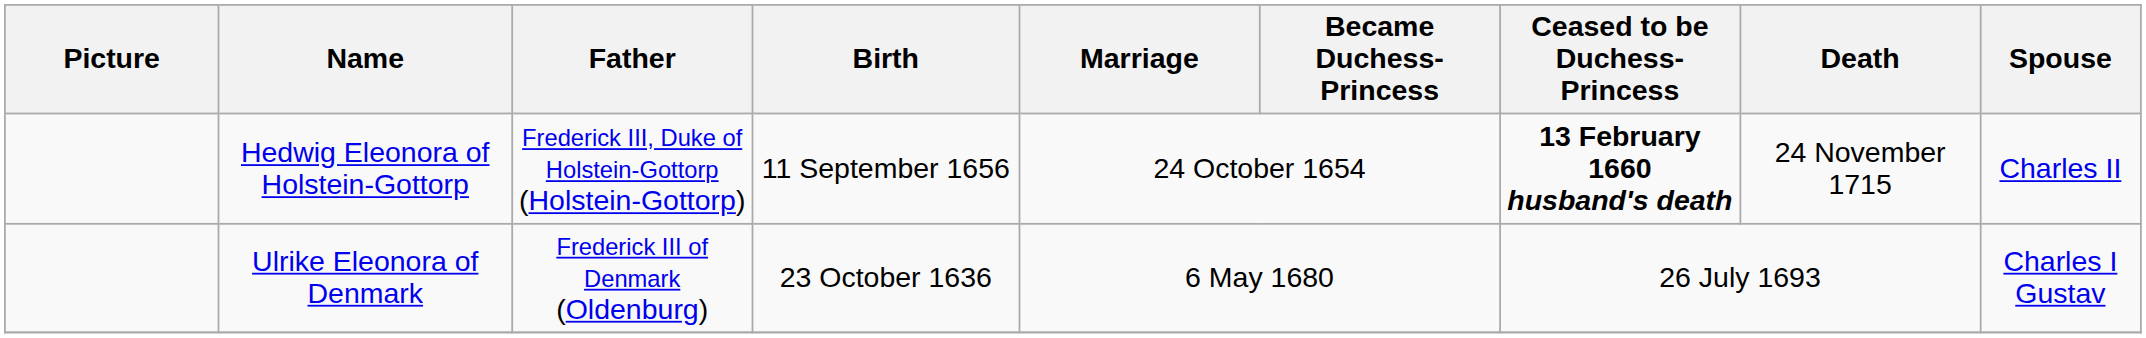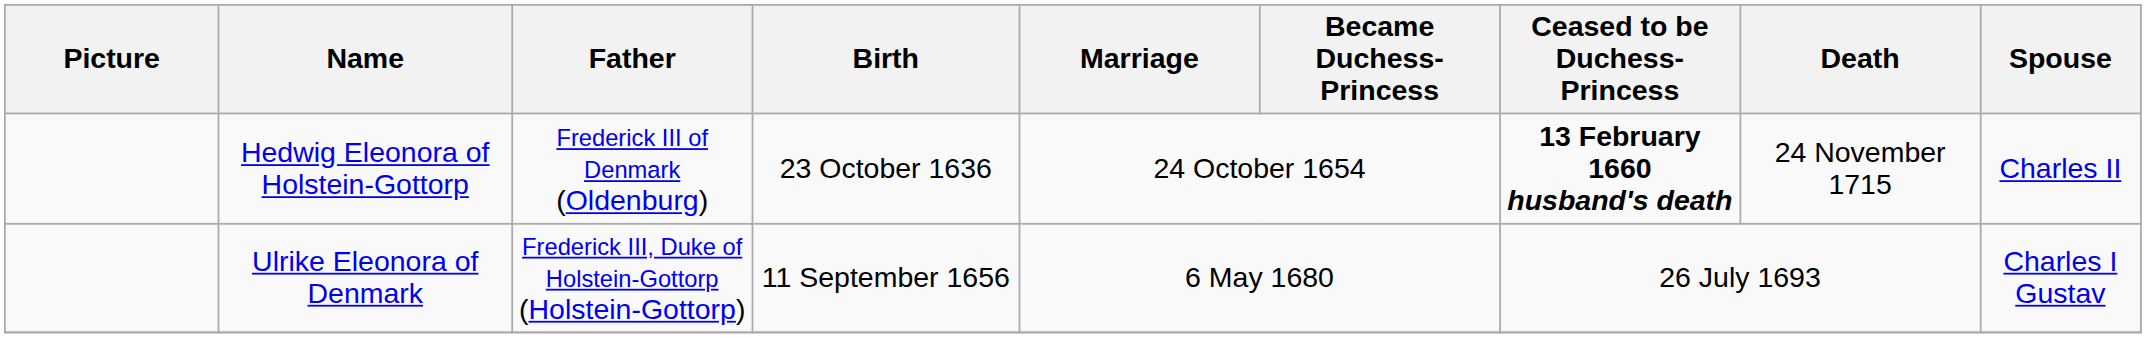Hedwig Eleonora of Holstein-Gottorp | Father: Frederick III, Duke of Holstein-Gottorp (Holstein-Gottorp) -> Frederick III of Denmark (Oldenburg)
Hedwig Eleonora of Holstein-Gottorp | Birth: 11 September 1656 -> 23 October 1636
Ulrike Eleonora of Denmark | Father: Frederick III of Denmark (Oldenburg) -> Frederick III, Duke of Holstein-Gottorp (Holstein-Gottorp)
Ulrike Eleonora of Denmark | Birth: 23 October 1636 -> 11 September 1656
